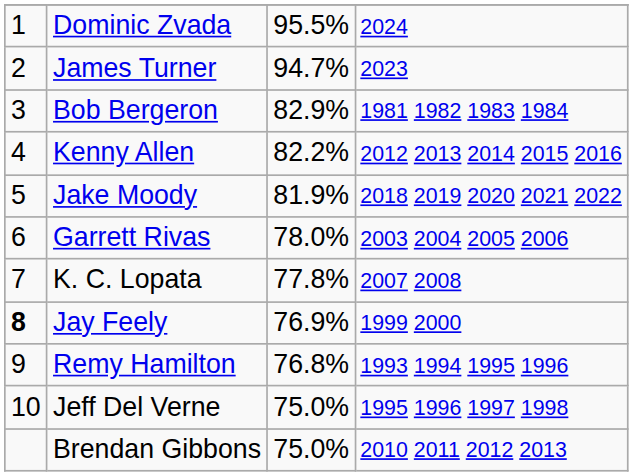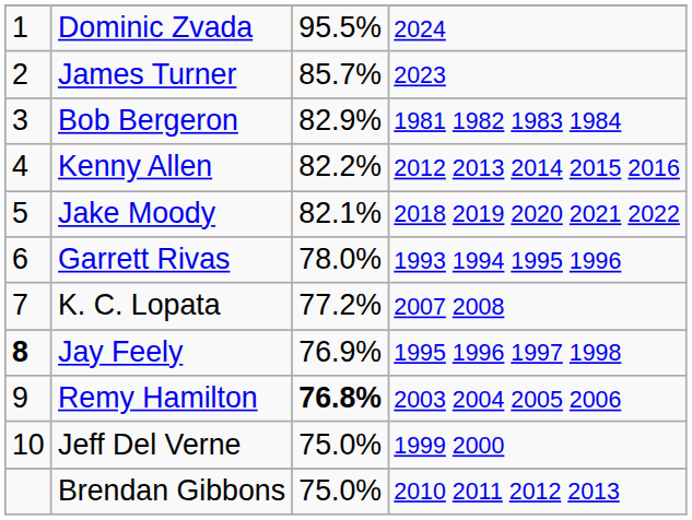James Turner | column 3: 94.7% -> 85.7%
Jake Moody | column 3: 81.9% -> 82.1%
Garrett Rivas | column 4: 2003 2004 2005 2006 -> 1993 1994 1995 1996
K. C. Lopata | column 3: 77.8% -> 77.2%
Jay Feely | column 4: 1999 2000 -> 1995 1996 1997 1998
Remy Hamilton | column 3: normal -> bold
Remy Hamilton | column 4: 1993 1994 1995 1996 -> 2003 2004 2005 2006
Jeff Del Verne | column 4: 1995 1996 1997 1998 -> 1999 2000
